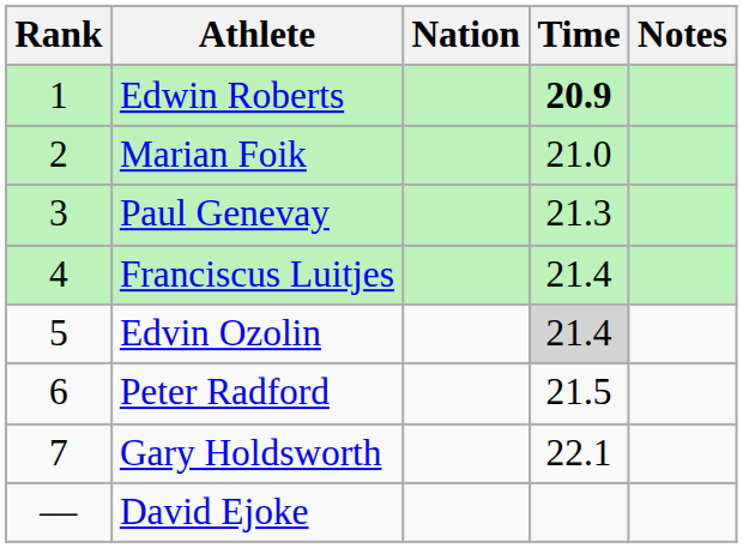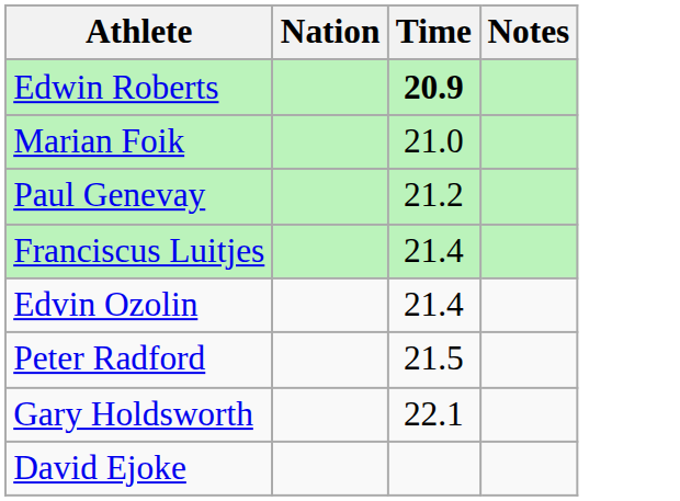- column: Rank | 1 | 2 | 3 | 4 | 5 | 6 | 7 | —
Paul Genevay | Time: 21.3 -> 21.2
Edvin Ozolin | Time: lightgrey background -> no background
